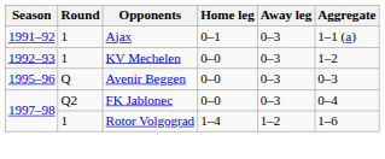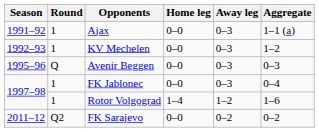Ajax | Home leg: 0–1 -> 0–0
FK Jablonec | Round: Q2 -> 1
+ row: 2011–12 | Q2 | FK Sarajevo | 0–0 | 0–2 | 0–2
